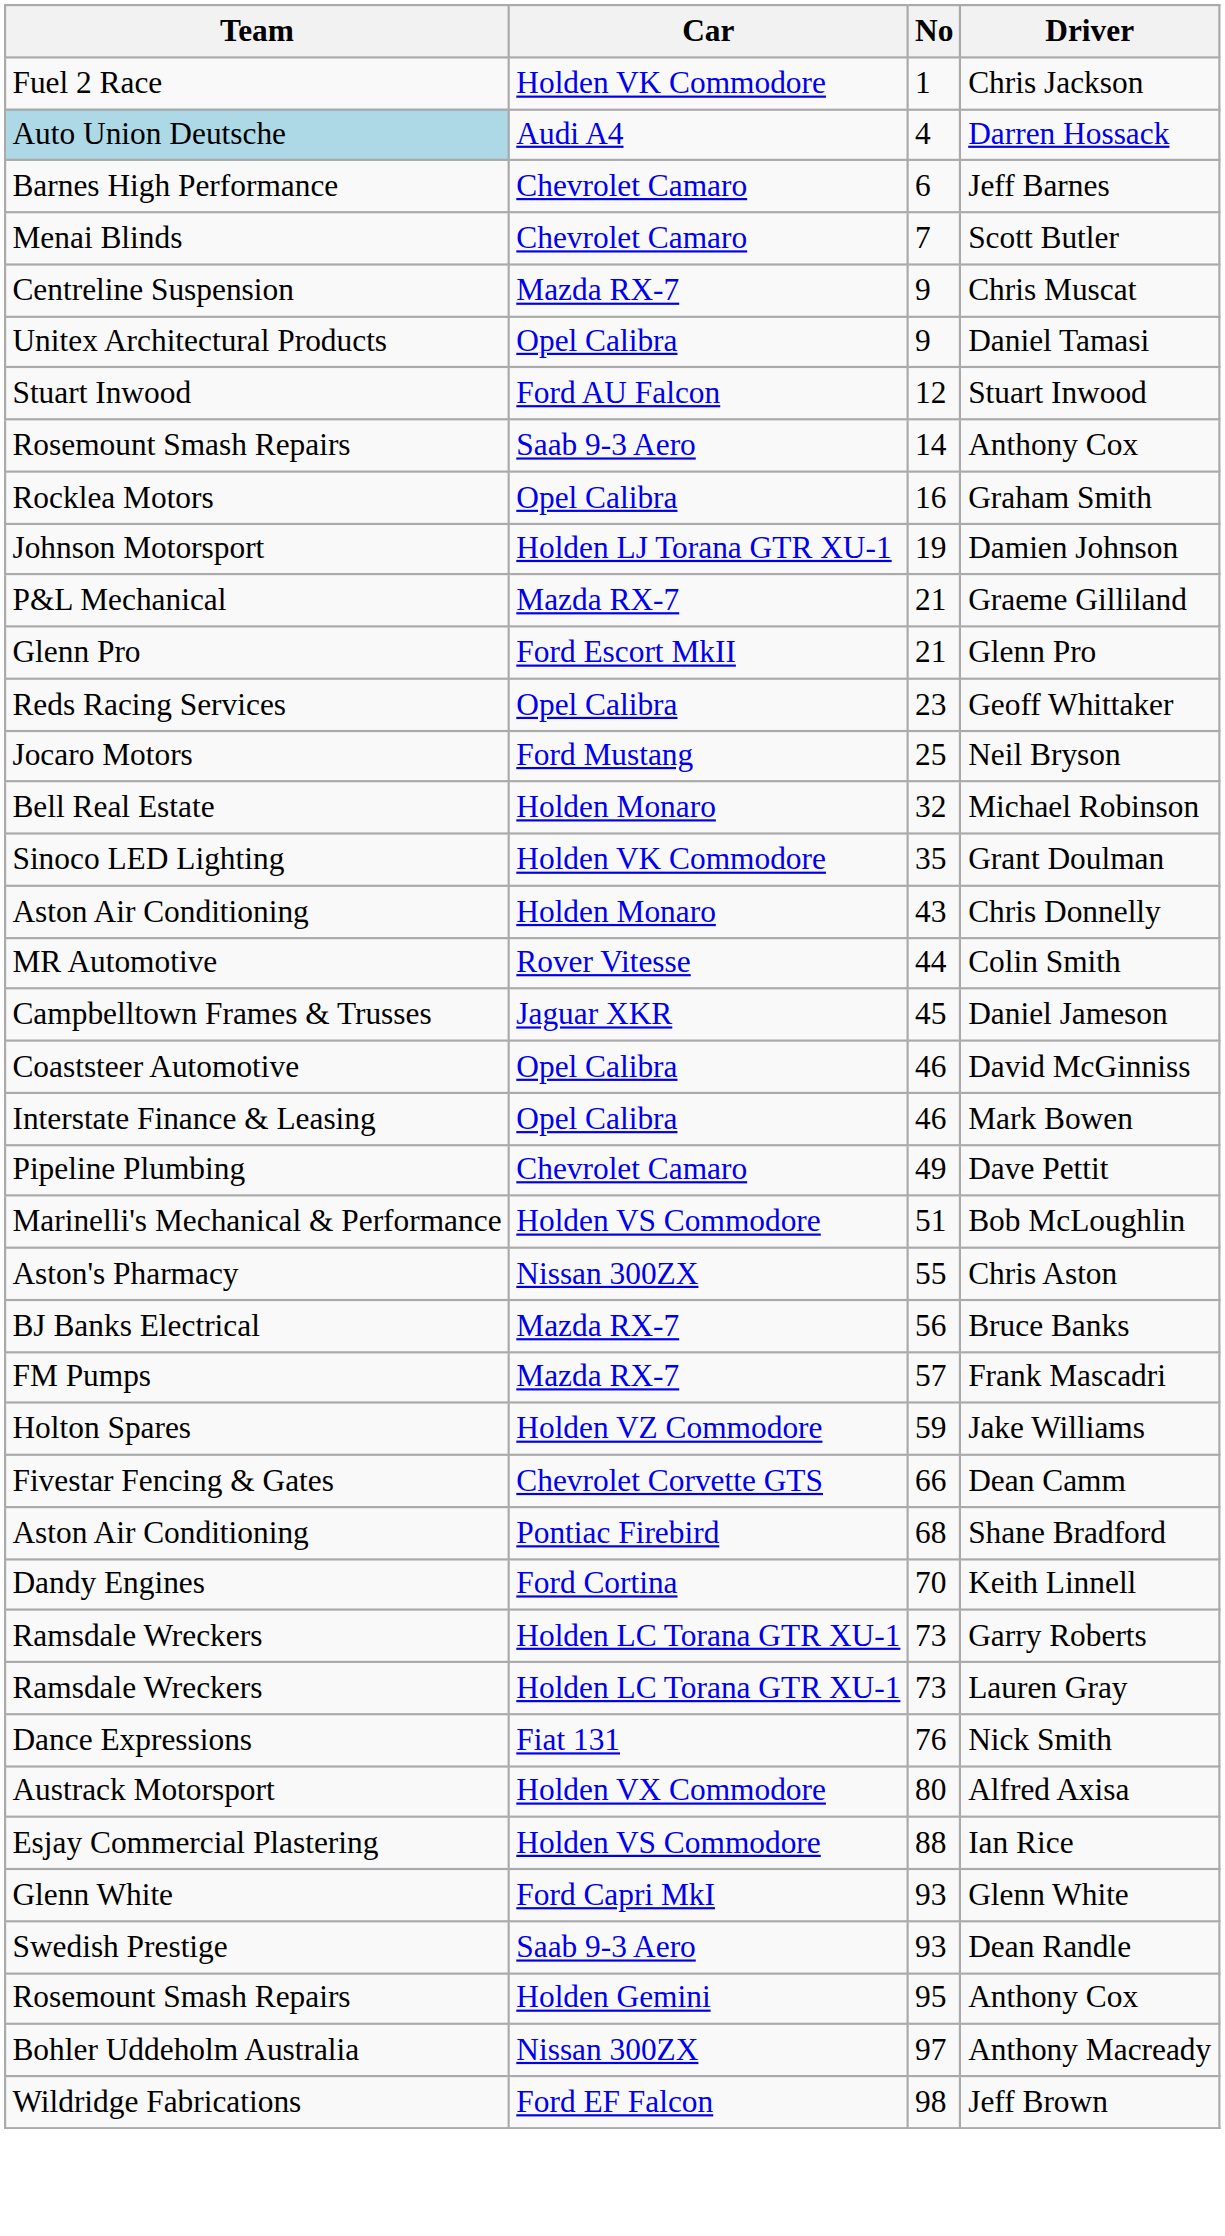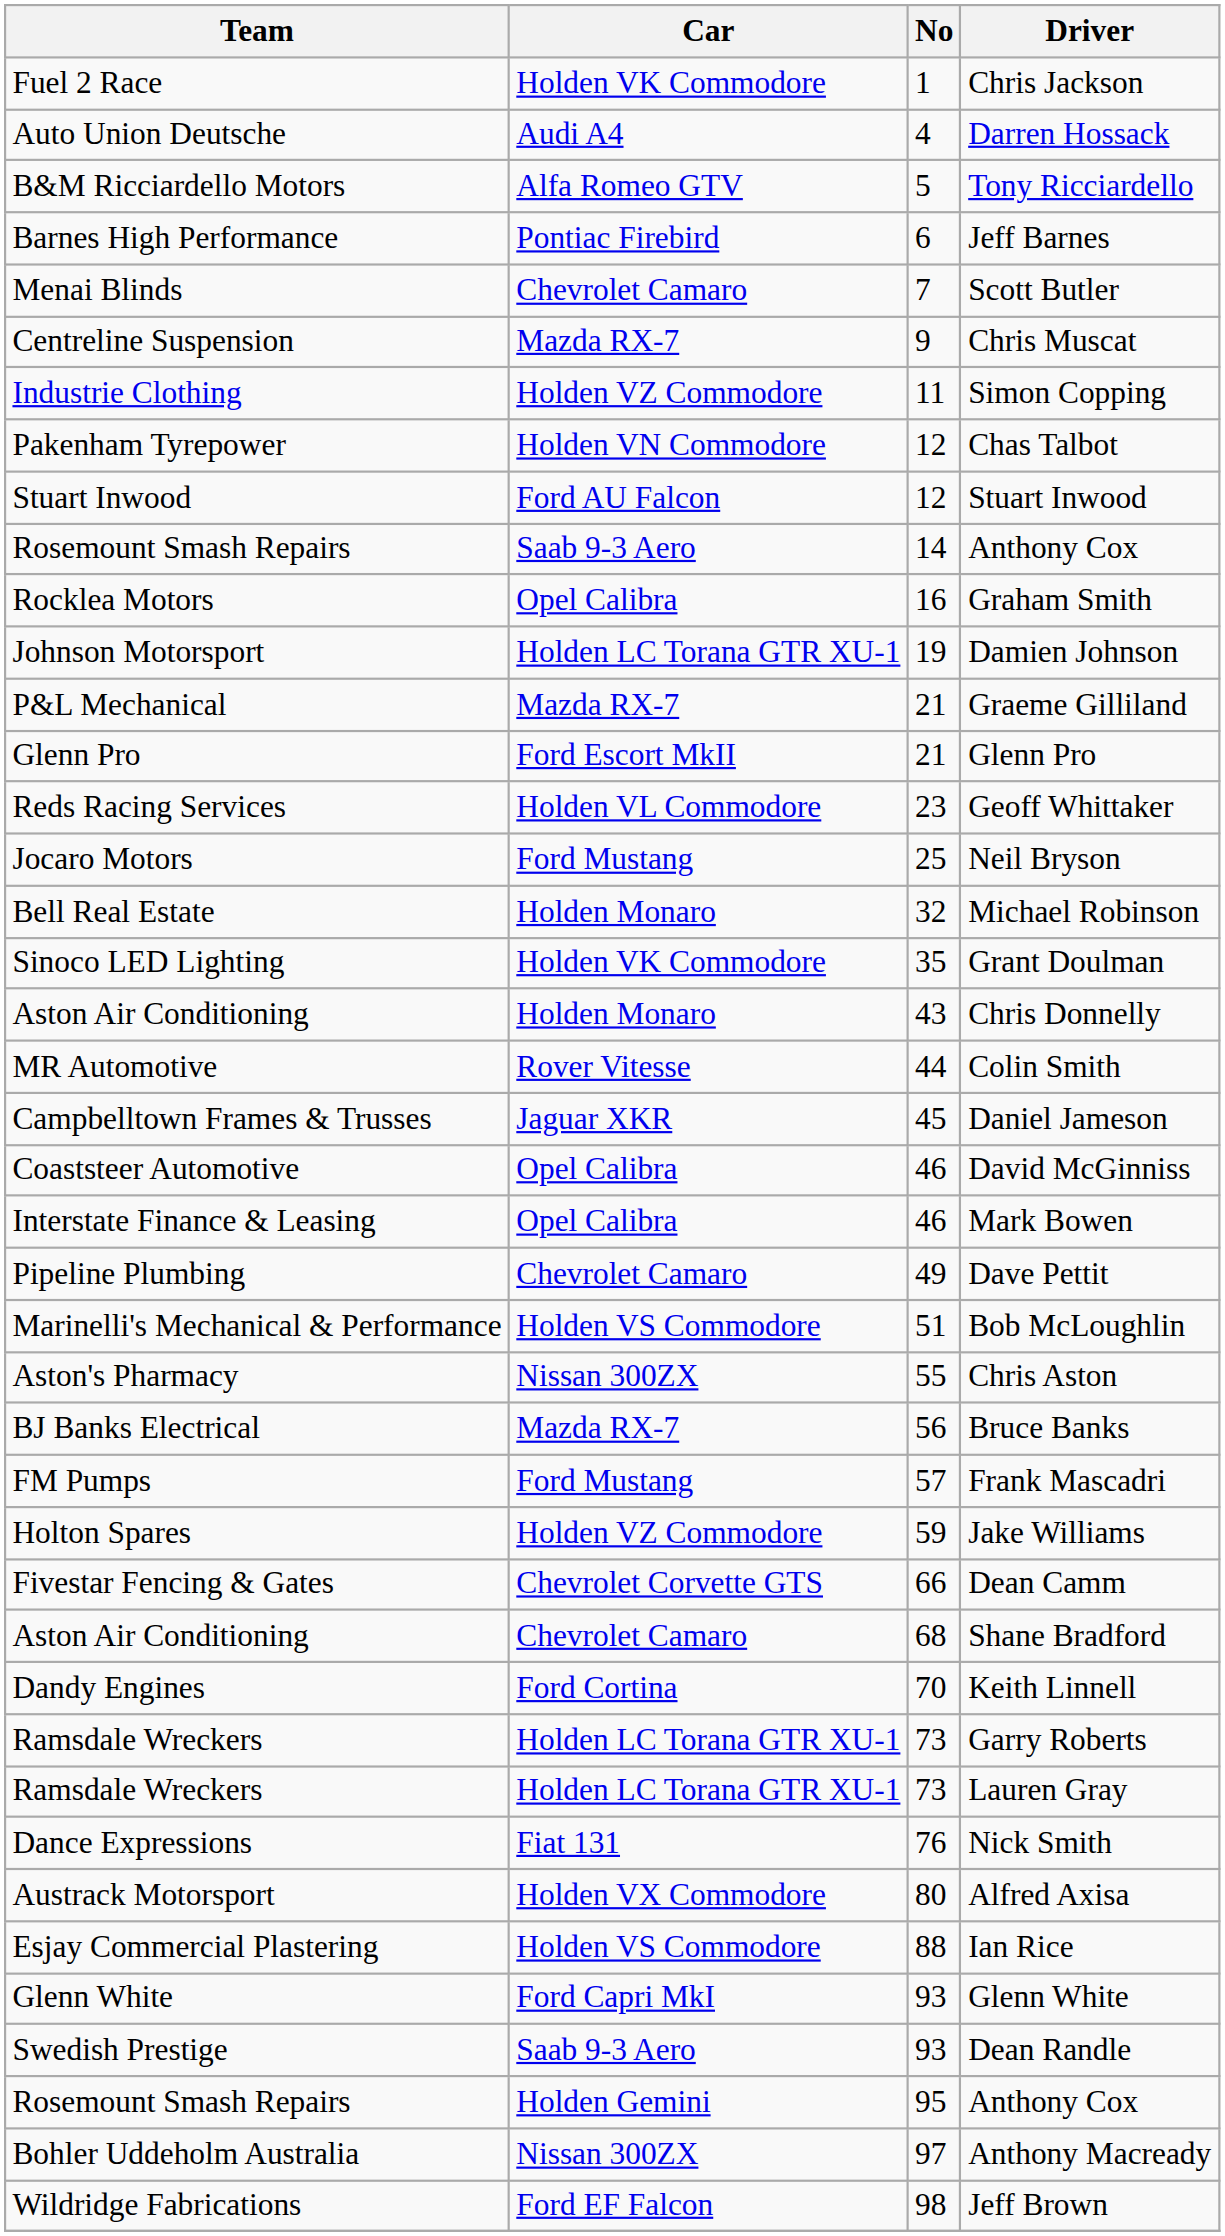Darren Hossack | Team: lightblue background -> no background
+ row: B&M Ricciardello Motors | Alfa Romeo GTV | 5 | Tony Ricciardello
Jeff Barnes | Car: Chevrolet Camaro -> Pontiac Firebird
- row: Unitex Architectural Products | Opel Calibra | 9 | Daniel Tamasi
+ row: Industrie Clothing | Holden VZ Commodore | 11 | Simon Copping
+ row: Pakenham Tyrepower | Holden VN Commodore | 12 | Chas Talbot
Damien Johnson | Car: Holden LJ Torana GTR XU-1 -> Holden LC Torana GTR XU-1
Geoff Whittaker | Car: Opel Calibra -> Holden VL Commodore
Frank Mascadri | Car: Mazda RX-7 -> Ford Mustang
Shane Bradford | Car: Pontiac Firebird -> Chevrolet Camaro
